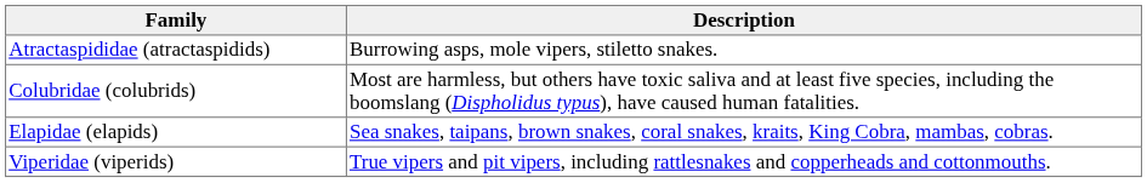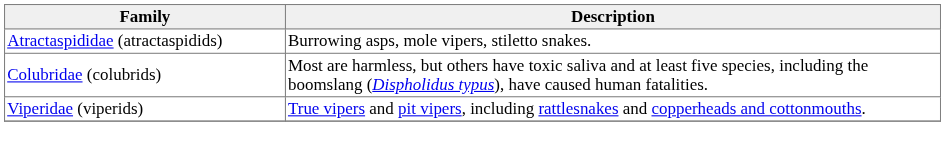- row: Elapidae (elapids) | Sea snakes, taipans, brown snakes, coral snakes, kraits, King Cobra, mambas, cobras.
